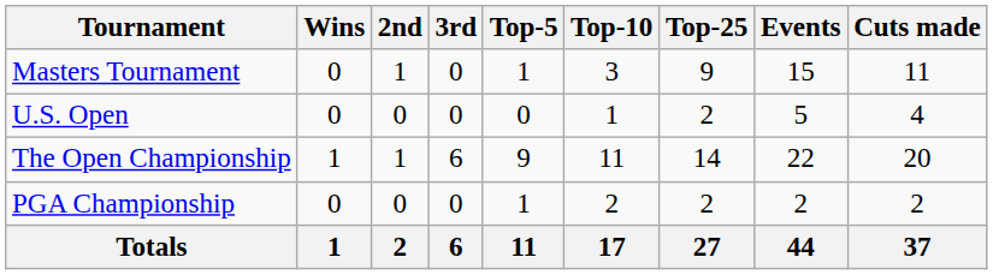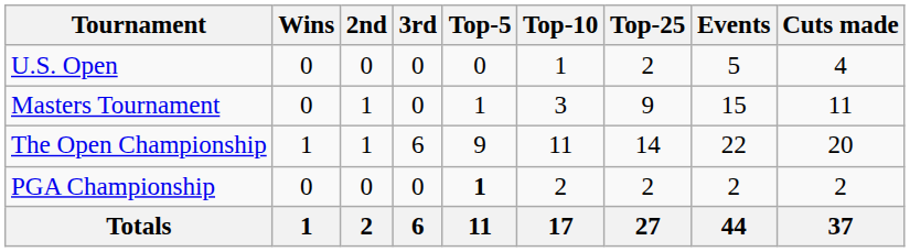rows swapped: Masters Tournament <-> U.S. Open
PGA Championship | Top-5: normal -> bold
